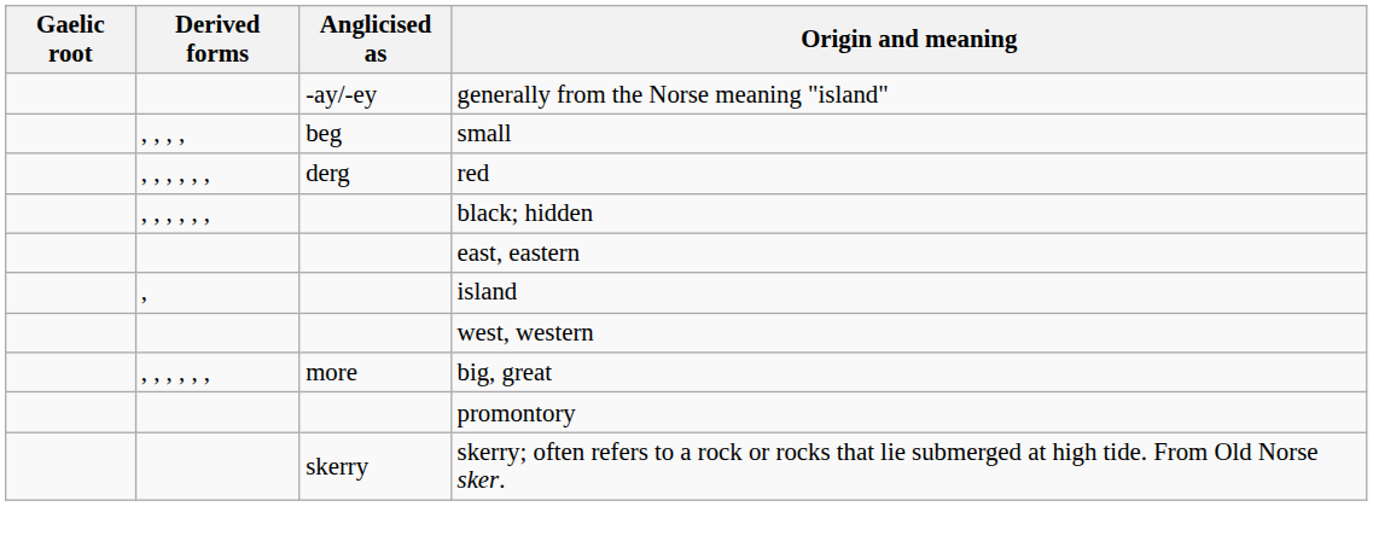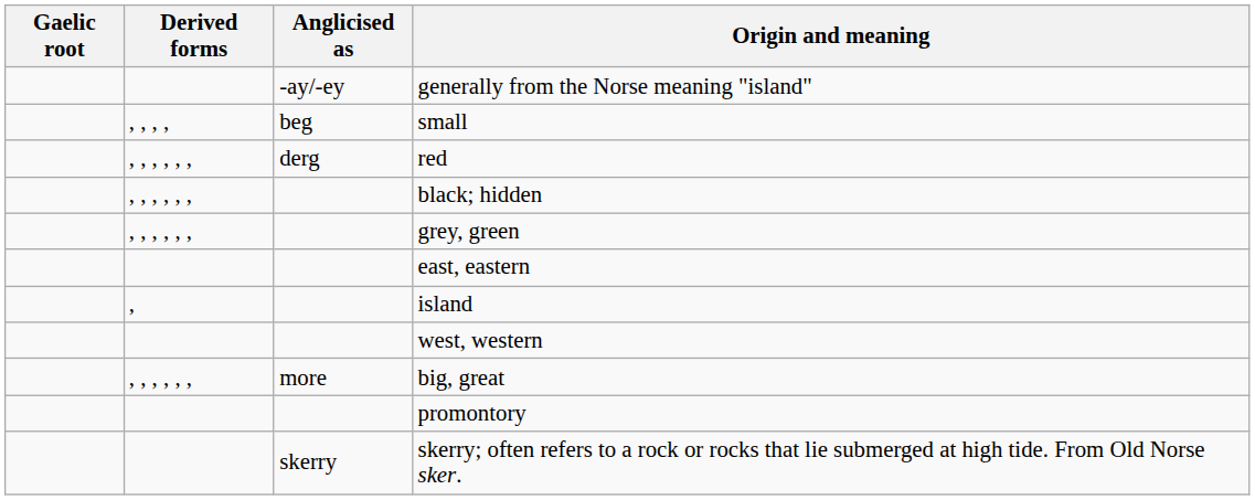+ row: , , , , , , | grey, green
